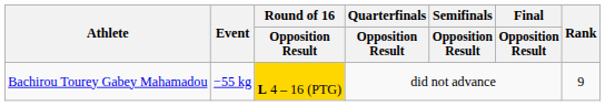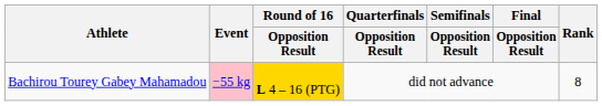Bachirou Tourey Gabey Mahamadou | Event: no background -> pink background
Bachirou Tourey Gabey Mahamadou | Rank: 9 -> 8
